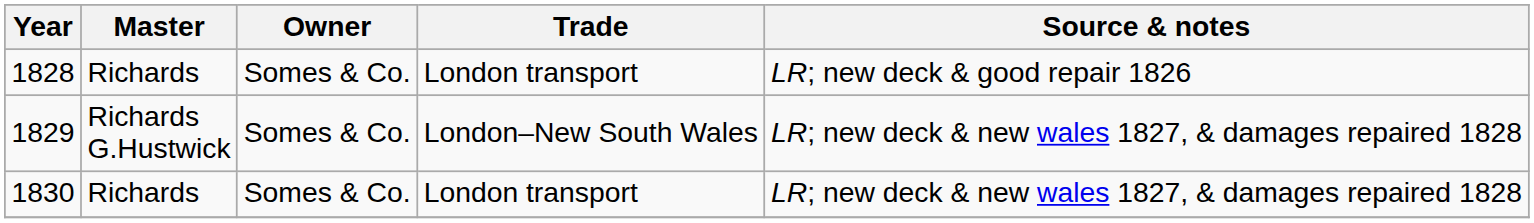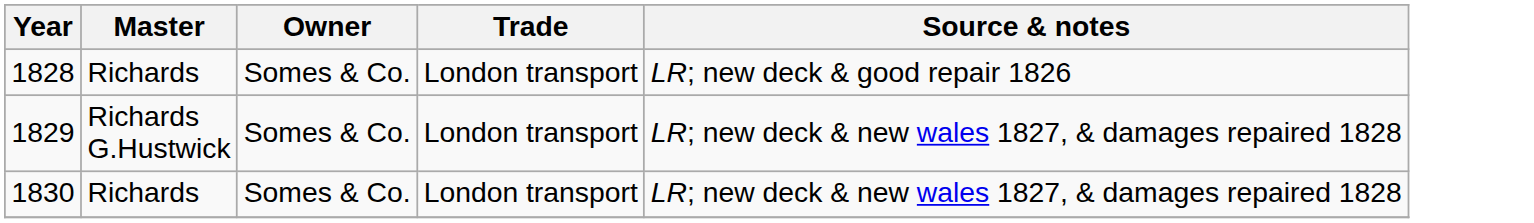1829 | Trade: London–New South Wales -> London transport
